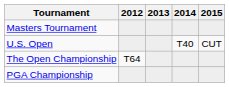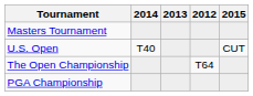columns swapped: 2012 <-> 2014
